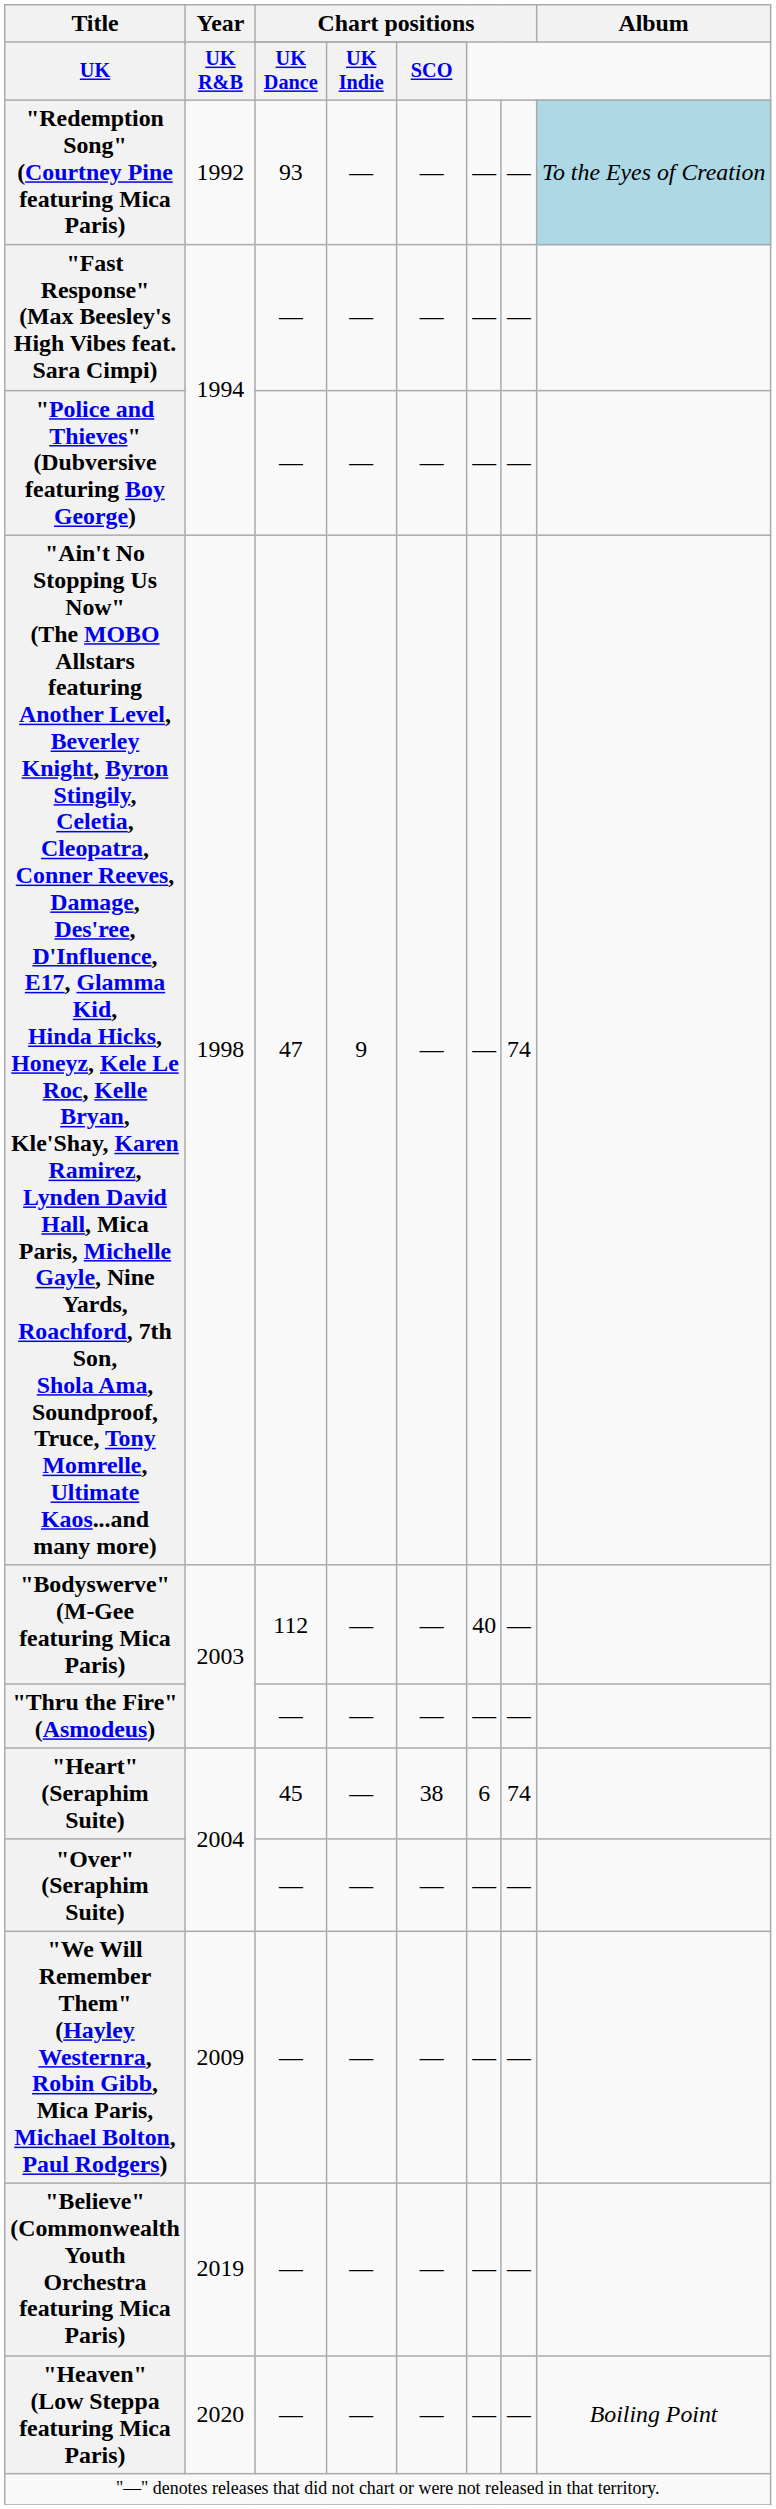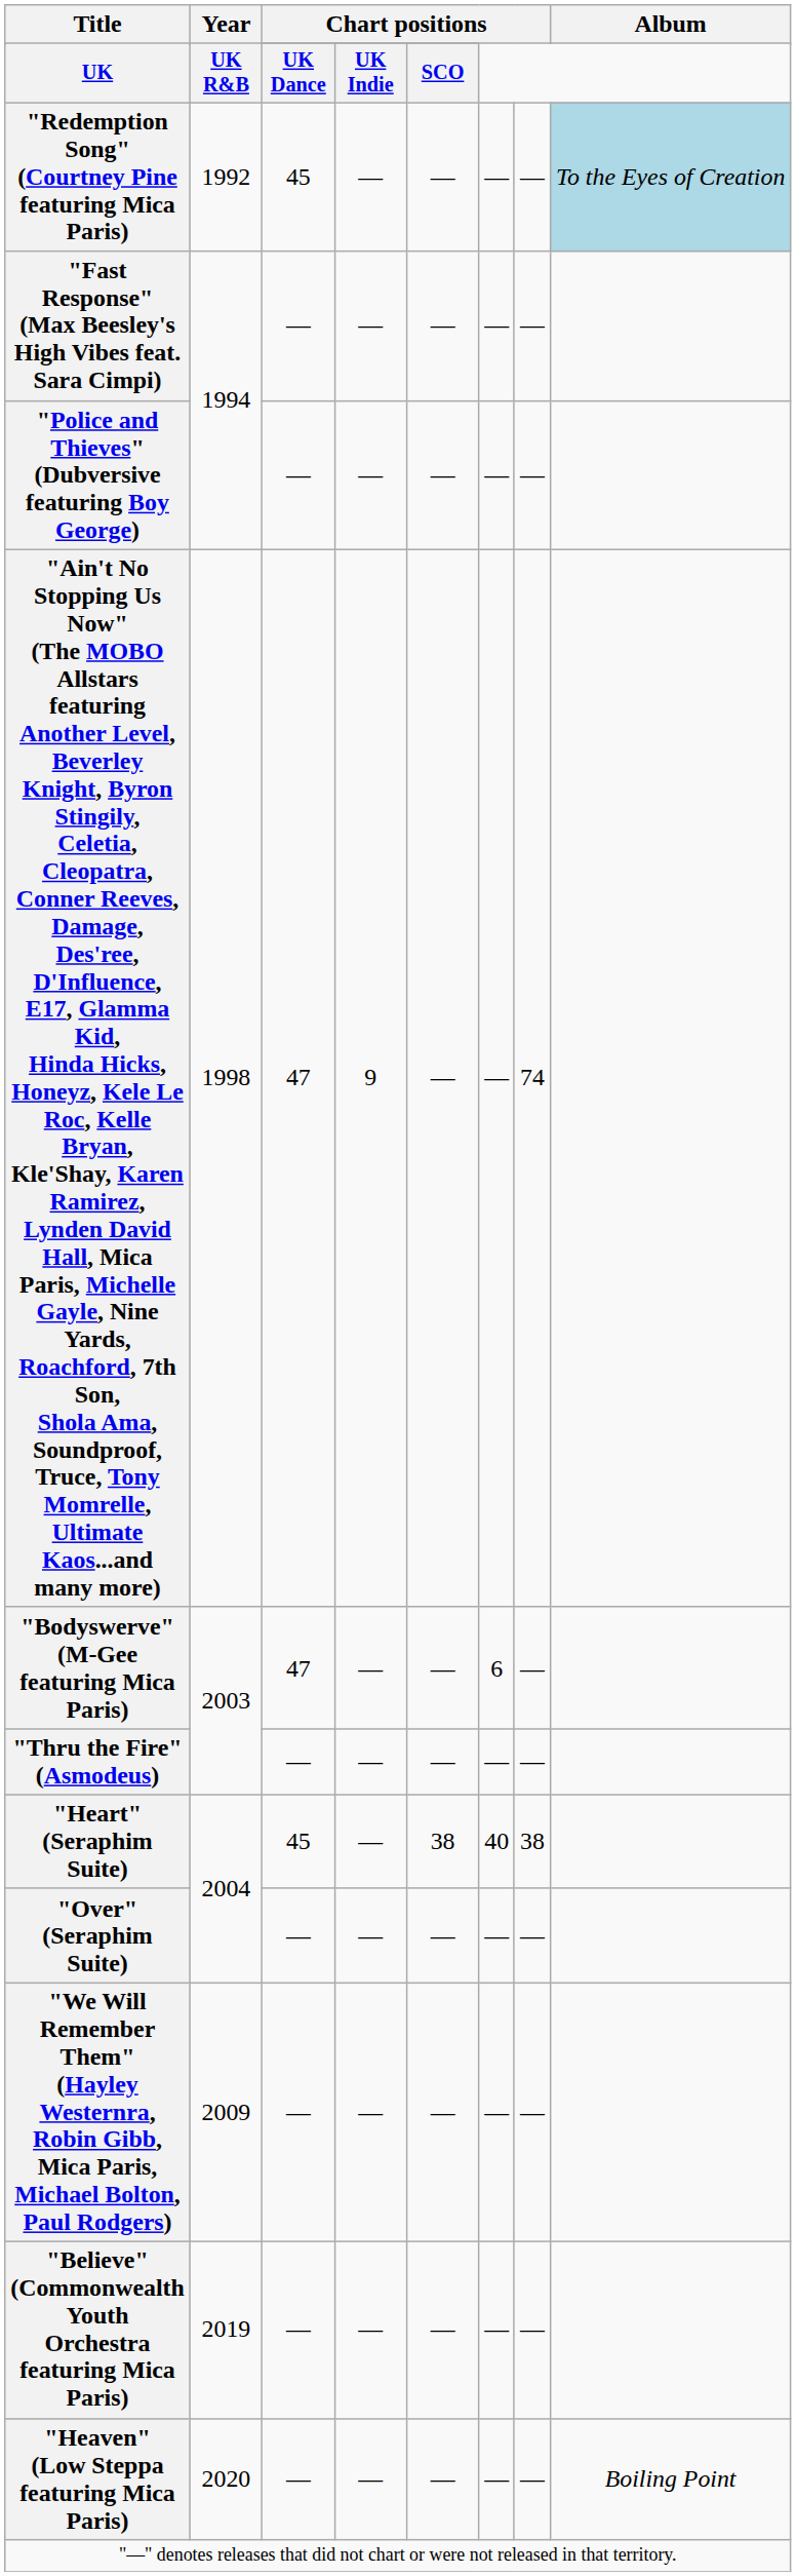"Redemption Song" (Courtney Pine featuring Mica Paris) | column 3: 93 -> 45
"Bodyswerve" (M-Gee featuring Mica Paris) | column 3: 112 -> 47
"Bodyswerve" (M-Gee featuring Mica Paris) | column 6: 40 -> 6
"Heart" (Seraphim Suite) | column 6: 6 -> 40
"Heart" (Seraphim Suite) | column 7: 74 -> 38
